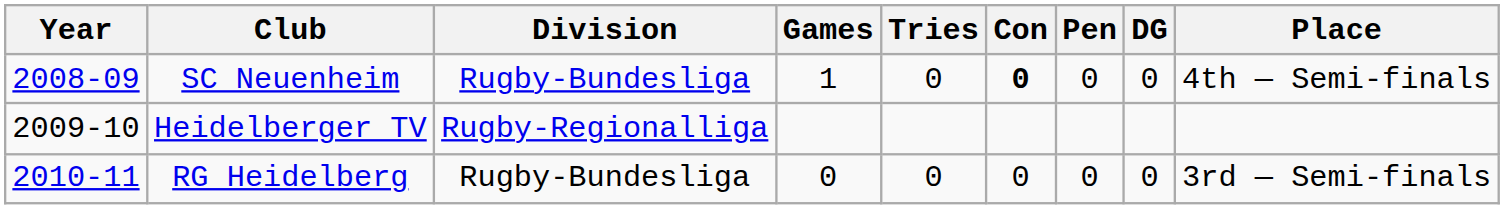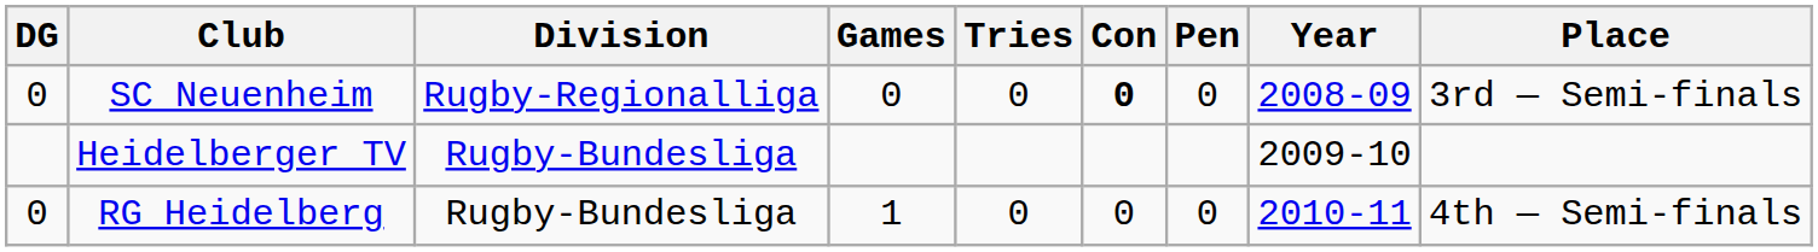columns swapped: Year <-> DG
SC Neuenheim | Division: Rugby-Bundesliga -> Rugby-Regionalliga
SC Neuenheim | Games: 1 -> 0
SC Neuenheim | Place: 4th — Semi-finals -> 3rd — Semi-finals
Heidelberger TV | Division: Rugby-Regionalliga -> Rugby-Bundesliga
RG Heidelberg | Games: 0 -> 1
RG Heidelberg | Place: 3rd — Semi-finals -> 4th — Semi-finals
